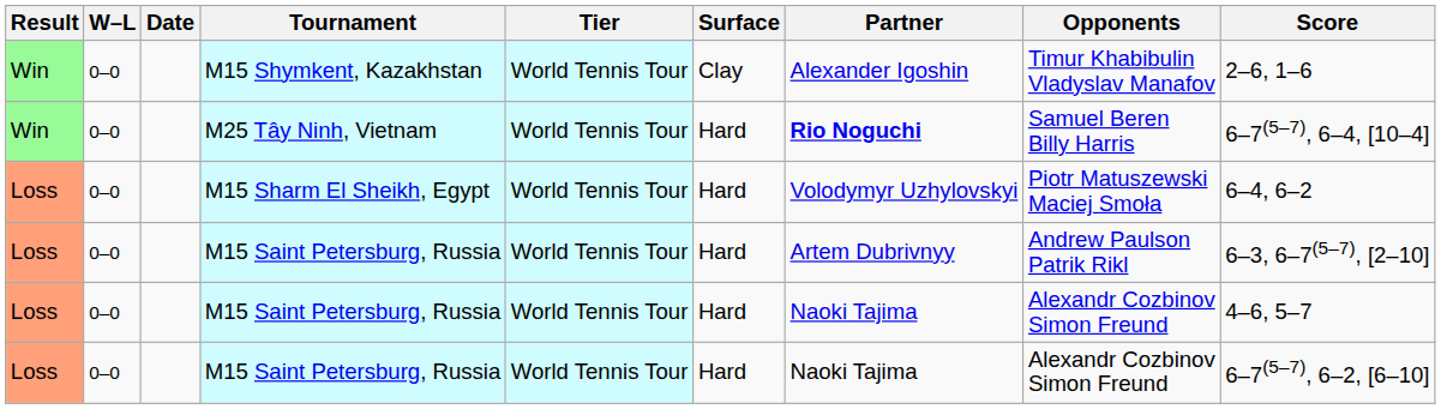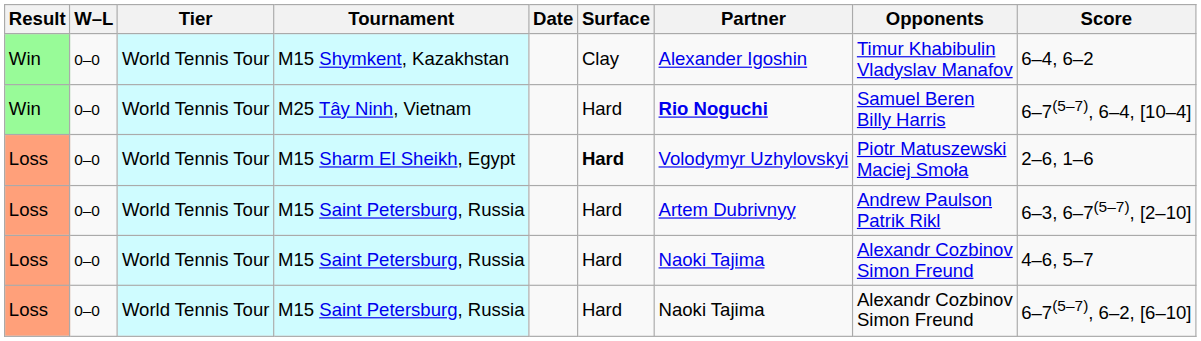columns swapped: Date <-> Tier
M15 Shymkent, Kazakhstan | Score: 2–6, 1–6 -> 6–4, 6–2
M15 Sharm El Sheikh, Egypt | Surface: normal -> bold
M15 Sharm El Sheikh, Egypt | Score: 6–4, 6–2 -> 2–6, 1–6
